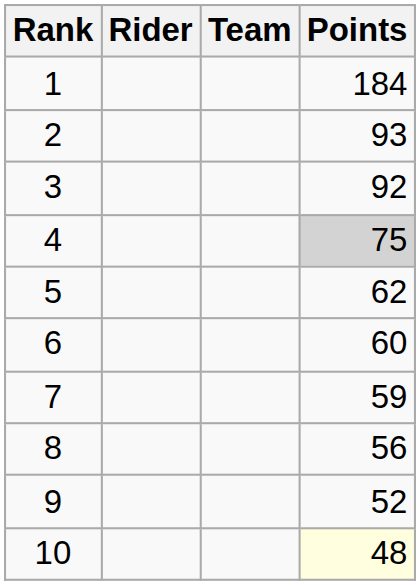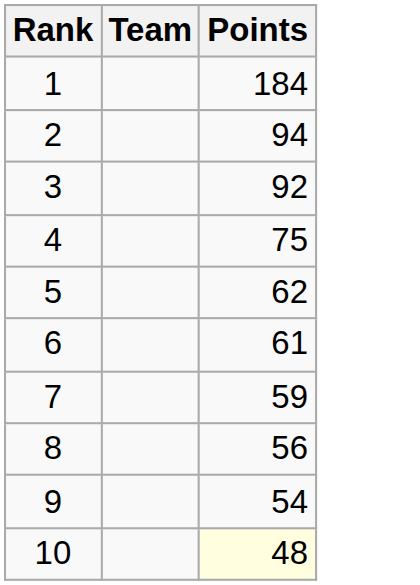- column: Rider
2 | Points: 93 -> 94
4 | Points: lightgrey background -> no background
6 | Points: 60 -> 61
9 | Points: 52 -> 54
